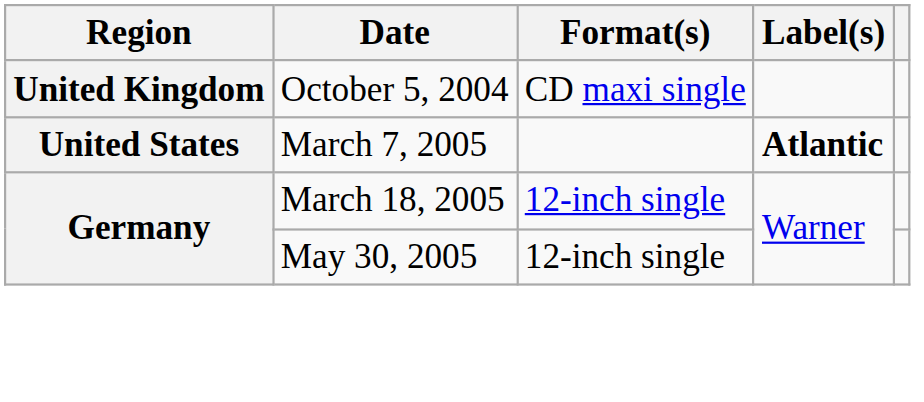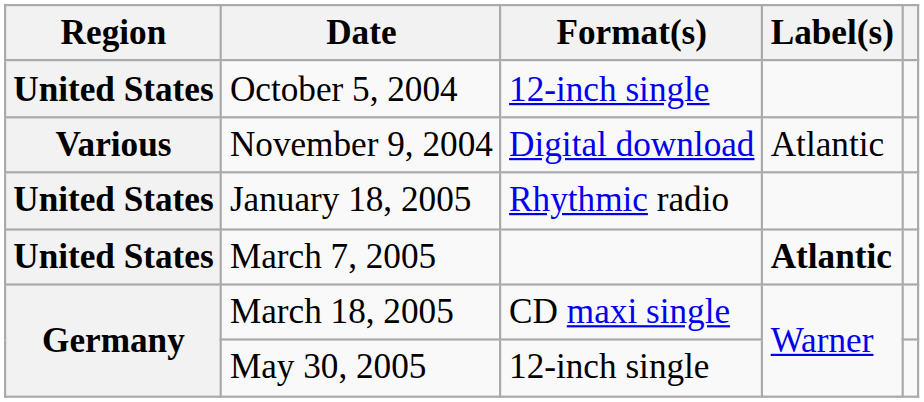October 5, 2004 | Region: United Kingdom -> United States
October 5, 2004 | Format(s): CD maxi single -> 12-inch single
+ row: Various | November 9, 2004 | Digital download | Atlantic
+ row: United States | January 18, 2005 | Rhythmic radio
March 18, 2005 | Format(s): 12-inch single -> CD maxi single
